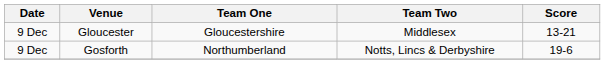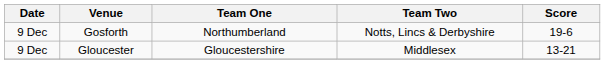rows swapped: Gosforth <-> Gloucester
